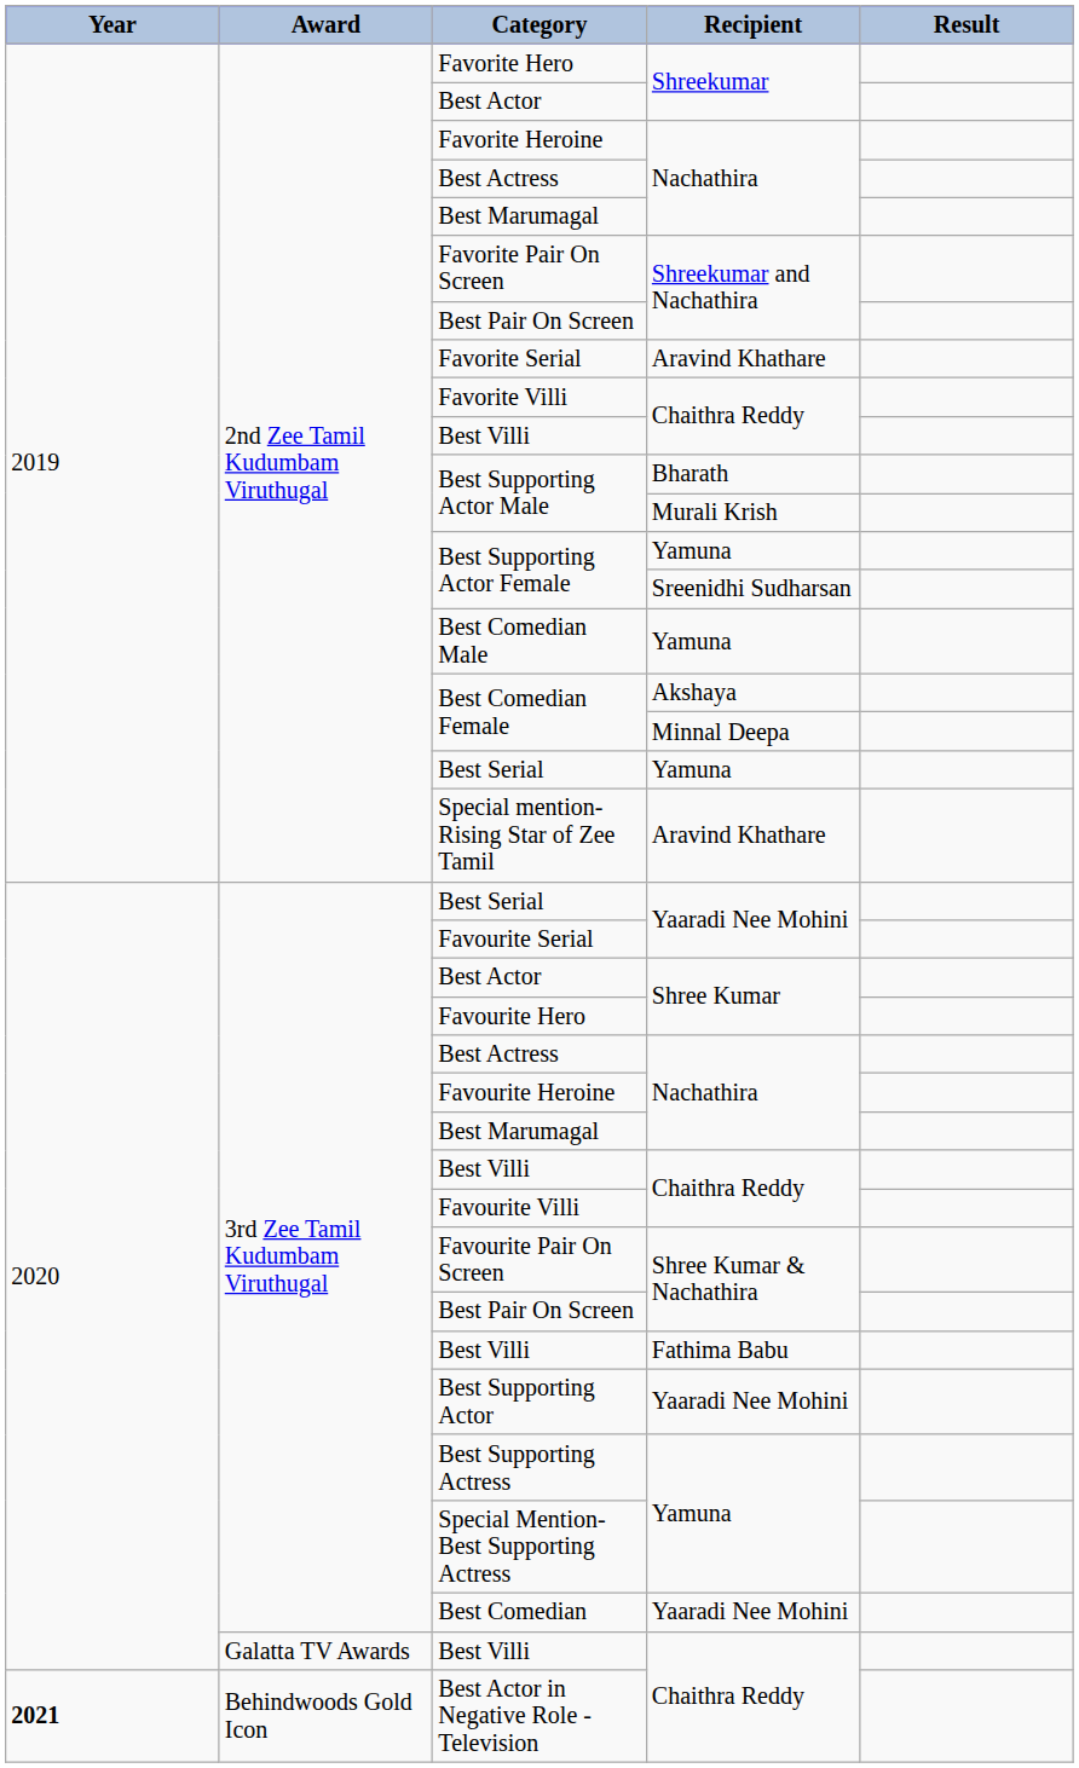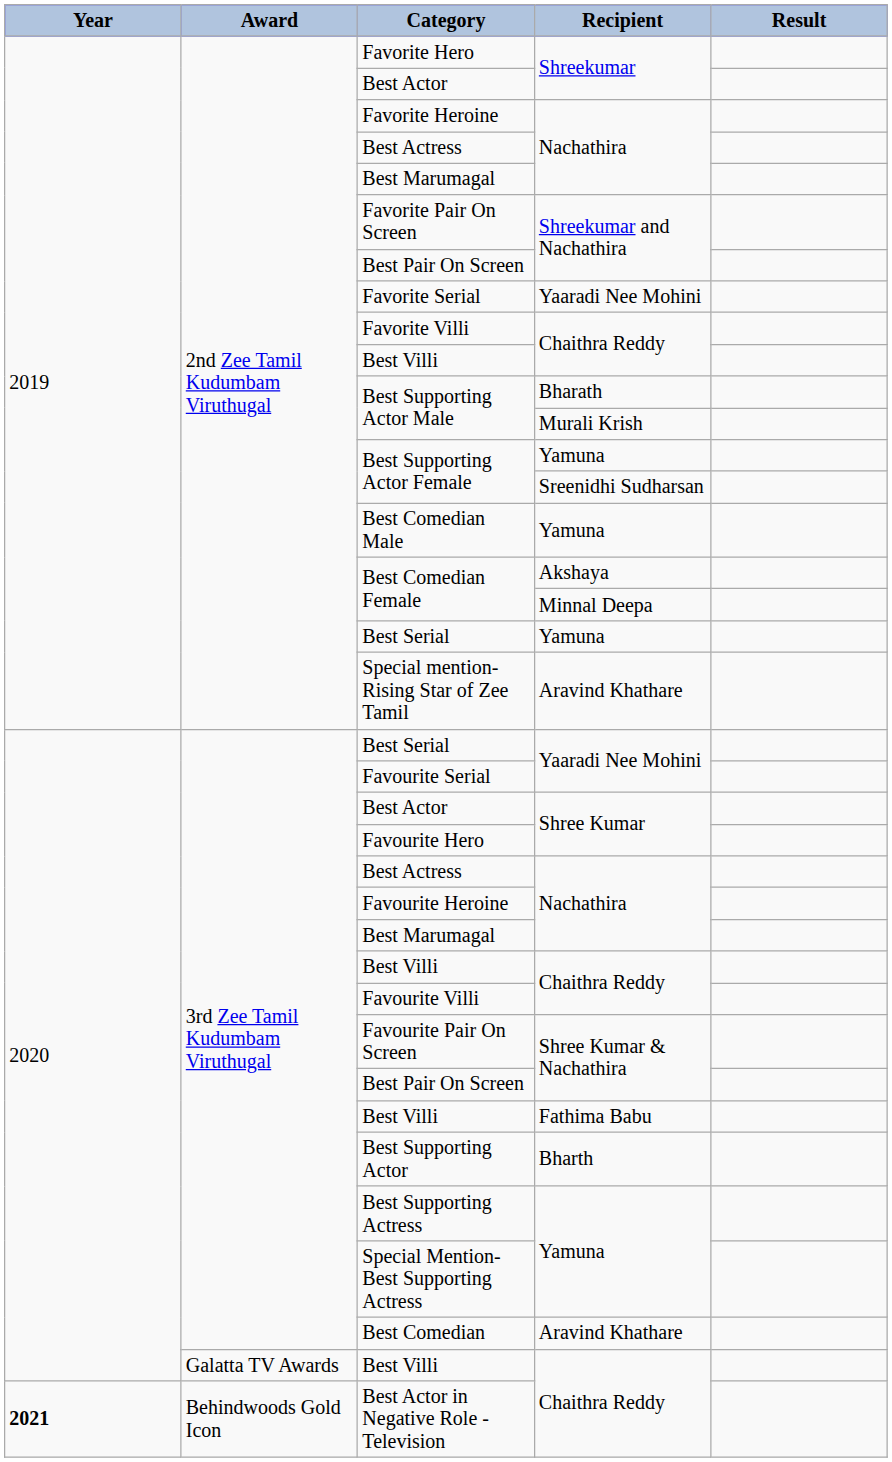Favorite Serial | Recipient: Aravind Khathare -> Yaaradi Nee Mohini
Best Supporting Actor | Recipient: Yaaradi Nee Mohini -> Bharth
Best Comedian | Recipient: Yaaradi Nee Mohini -> Aravind Khathare
